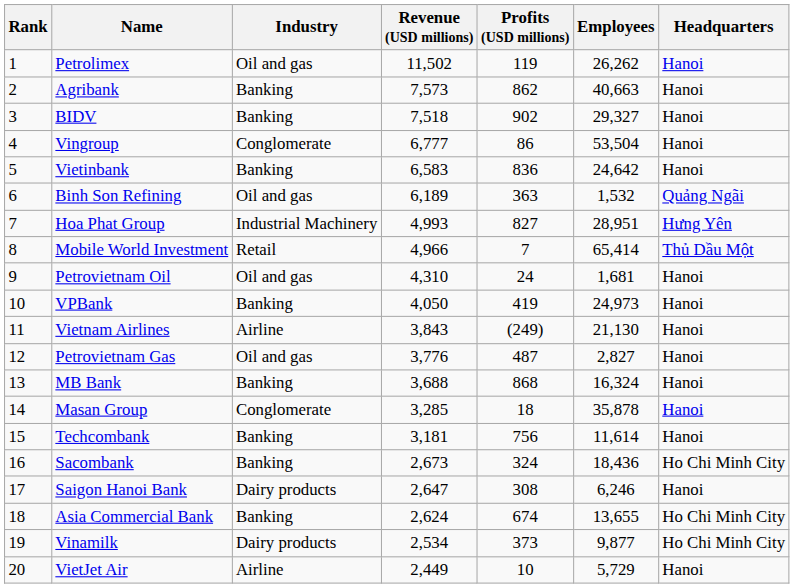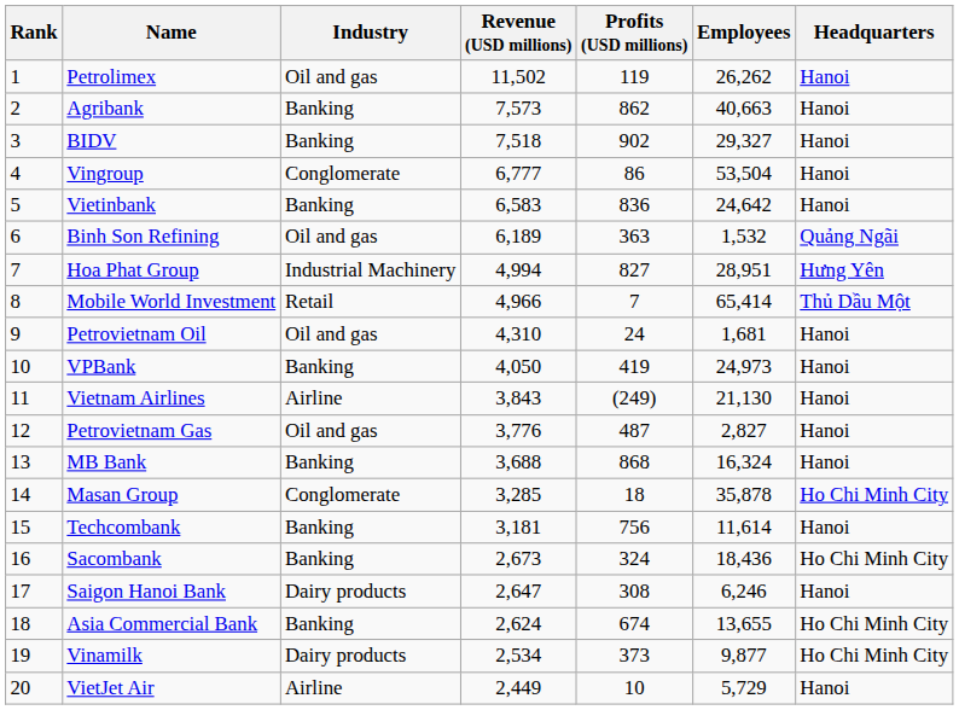Hoa Phat Group | Revenue (USD millions): 4,993 -> 4,994
Masan Group | Headquarters: Hanoi -> Ho Chi Minh City
